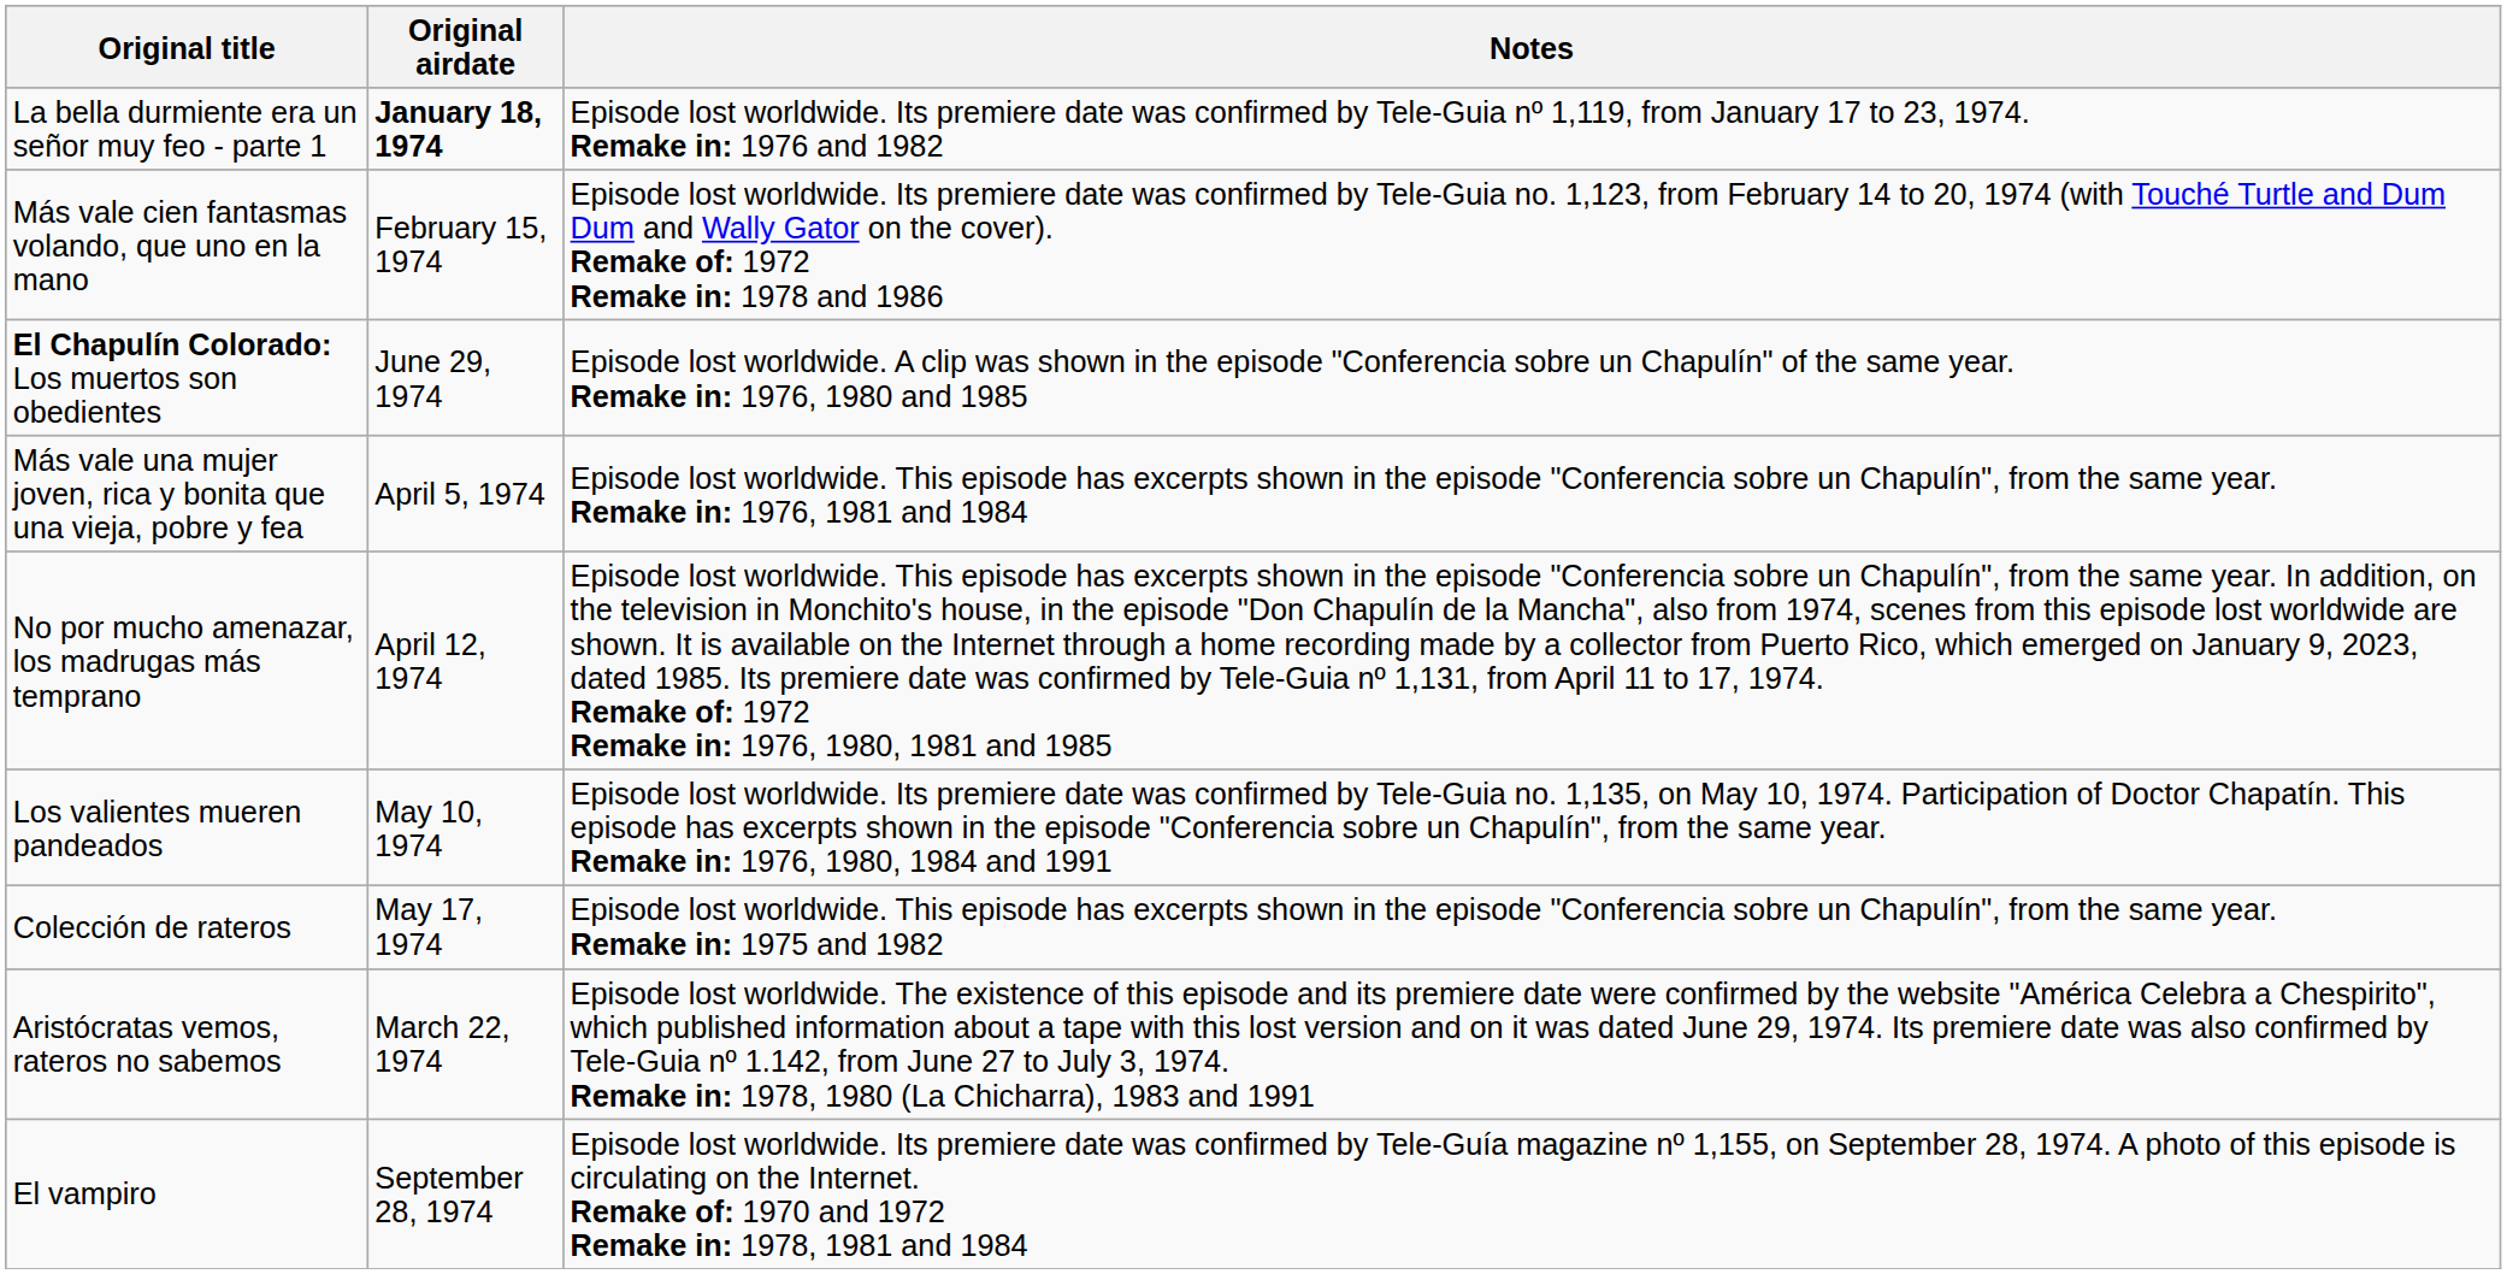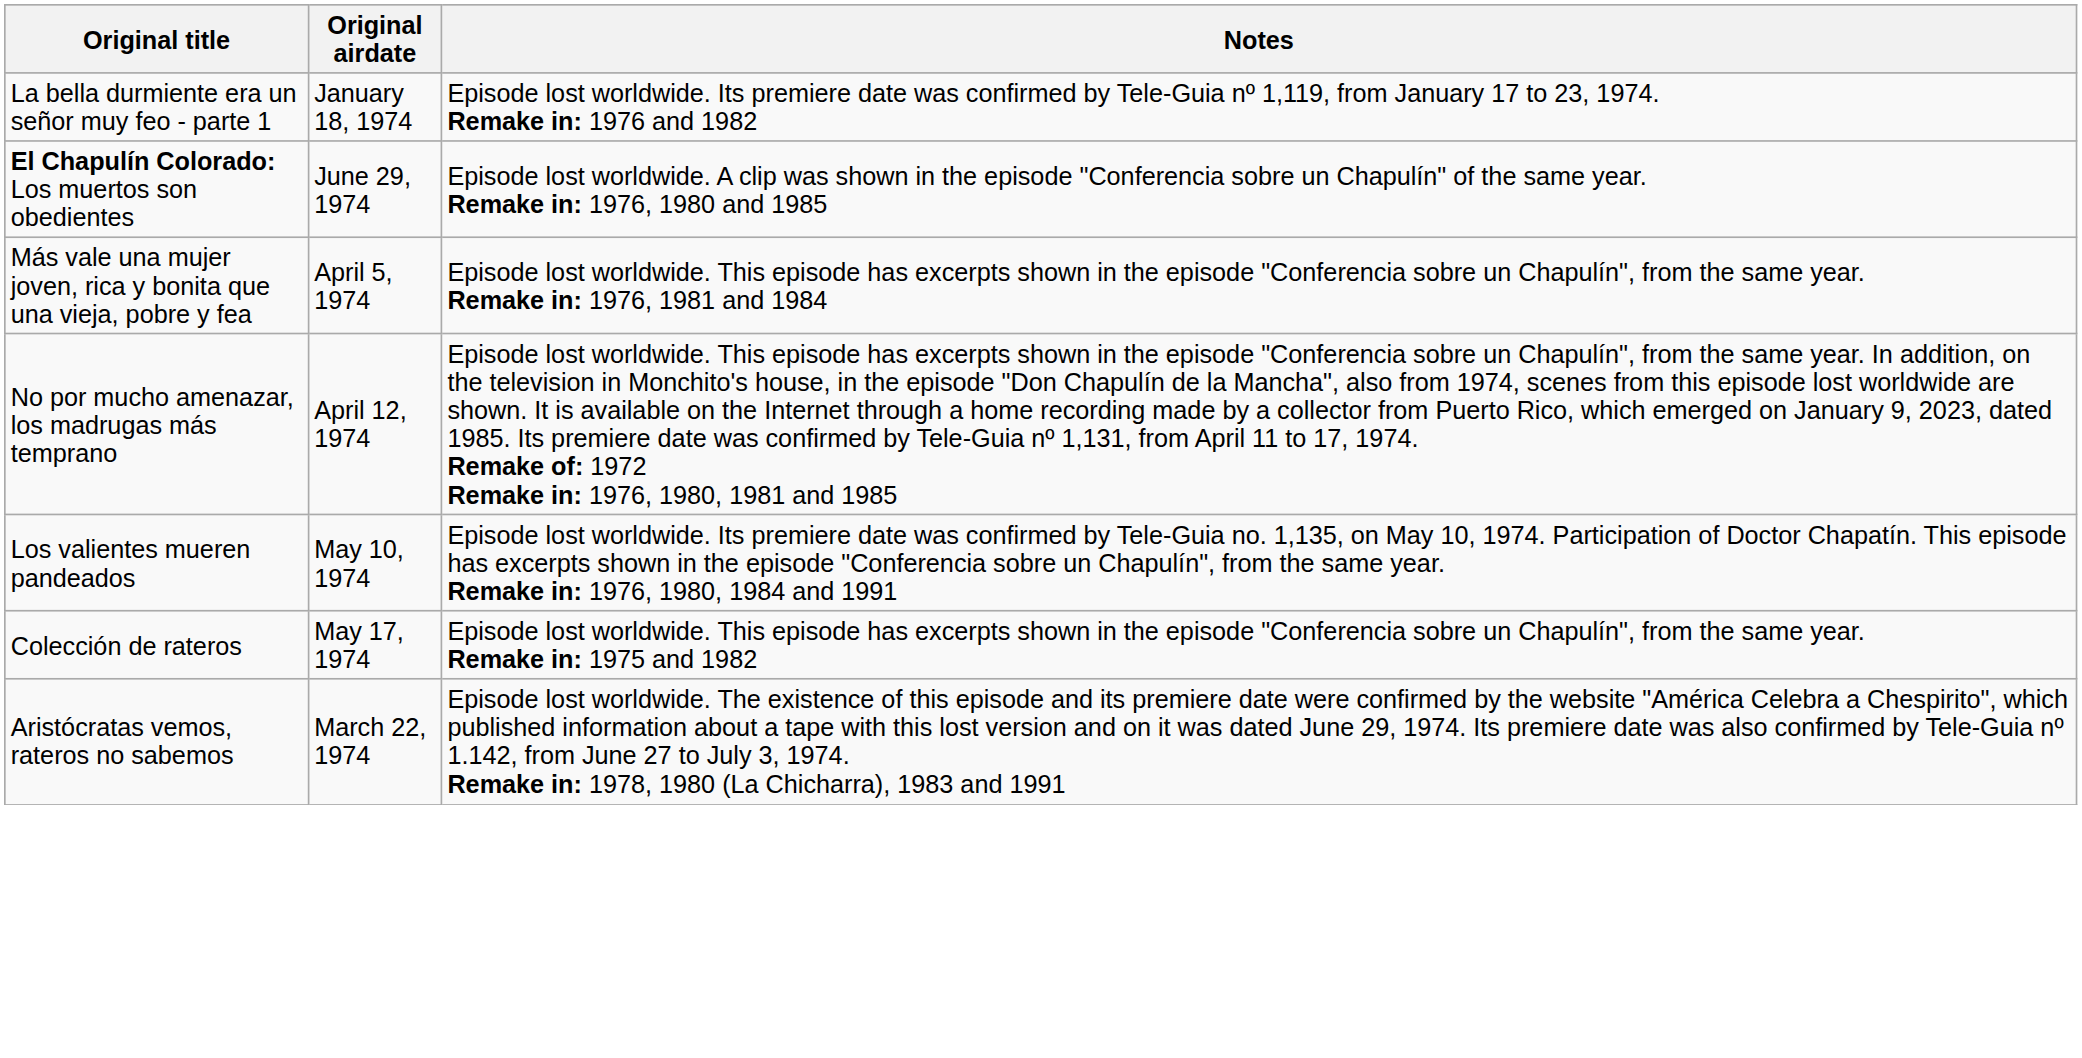La bella durmiente era un señor muy feo - parte 1 | Original airdate: bold -> normal
- row: Más vale cien fantasmas volando, que uno en la mano | February 15, 1974 | Episode lost worldwide. Its premiere date was confirmed by Tele-Guia no. 1,123, from February 14 to 20, 1974 (with Touché Turtle and Dum Dum and Wally Gator on the cover). Remake of: 1972 Remake in: 1978 and 1986
- row: El vampiro | September 28, 1974 | Episode lost worldwide. Its premiere date was confirmed by Tele-Guía magazine nº 1,155, on September 28, 1974. A photo of this episode is circulating on the Internet. Remake of: 1970 and 1972 Remake in: 1978, 1981 and 1984
